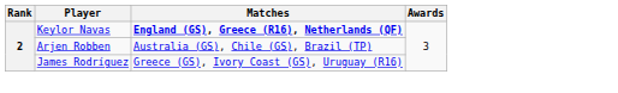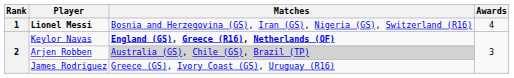+ row: 1 | Lionel Messi | Bosnia and Herzegovina (GS), Iran (GS), Nigeria (GS), Switzerland (R16) | 4
Arjen Robben | Matches: no background -> lightgrey background
